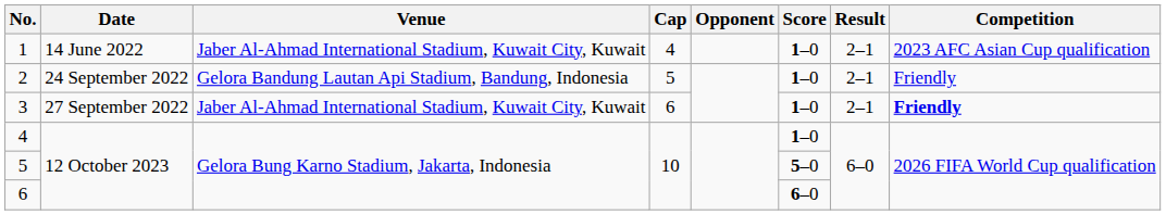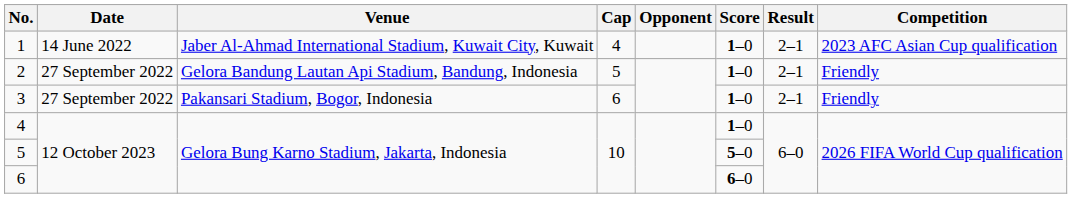2 | Date: 24 September 2022 -> 27 September 2022
3 | Venue: Jaber Al-Ahmad International Stadium, Kuwait City, Kuwait -> Pakansari Stadium, Bogor, Indonesia
3 | Competition: bold -> normal
